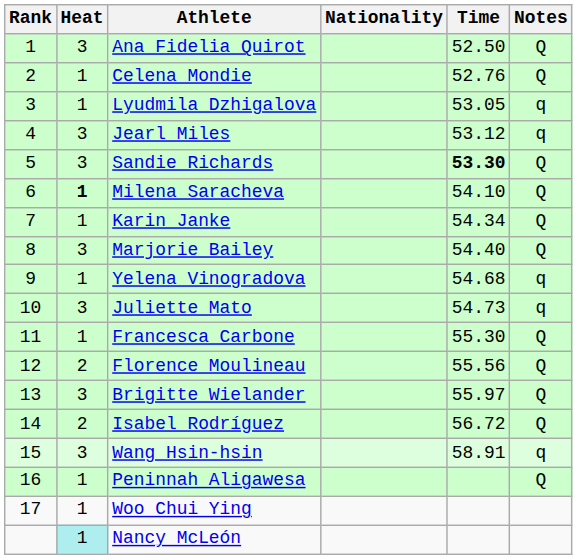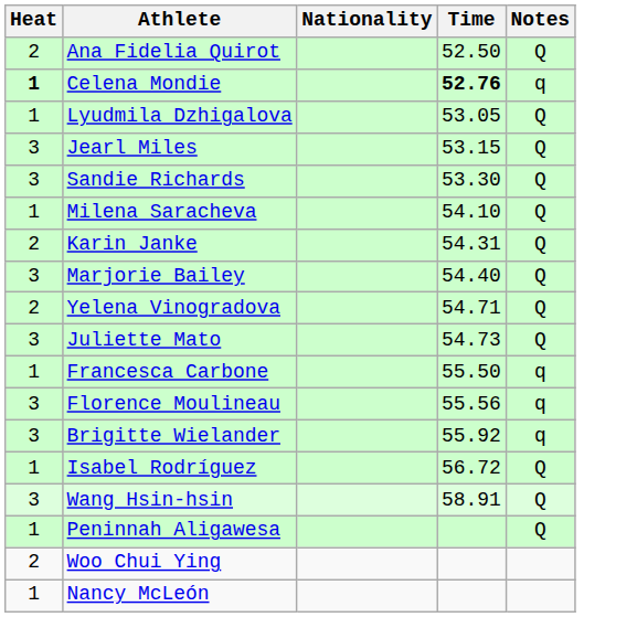- column: Rank | 1 | 2 | 3 | 4 | 5 | 6 | 7 | 8 | 9 | 10 | 11 | 12 | 13 | 14 | 15 | 16 | 17
Ana Fidelia Quirot | Heat: 3 -> 2
Celena Mondie | Heat: normal -> bold
Celena Mondie | Time: normal -> bold
Celena Mondie | Notes: Q -> q
Lyudmila Dzhigalova | Notes: q -> Q
Jearl Miles | Time: 53.12 -> 53.15
Jearl Miles | Notes: q -> Q
Sandie Richards | Time: bold -> normal
Milena Saracheva | Heat: bold -> normal
Karin Janke | Heat: 1 -> 2
Karin Janke | Time: 54.34 -> 54.31
Yelena Vinogradova | Heat: 1 -> 2
Yelena Vinogradova | Time: 54.68 -> 54.71
Yelena Vinogradova | Notes: q -> Q
Juliette Mato | Notes: q -> Q
Francesca Carbone | Time: 55.30 -> 55.50
Francesca Carbone | Notes: Q -> q
Florence Moulineau | Heat: 2 -> 3
Florence Moulineau | Notes: Q -> q
Brigitte Wielander | Time: 55.97 -> 55.92
Brigitte Wielander | Notes: Q -> q
Isabel Rodríguez | Heat: 2 -> 1
Wang Hsin-hsin | Notes: q -> Q
Woo Chui Ying | Heat: 1 -> 2
Nancy McLeón | Heat: paleturquoise background -> no background
